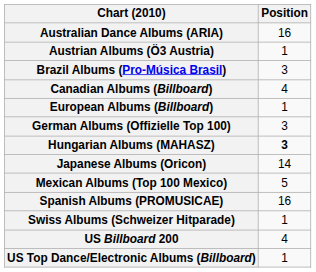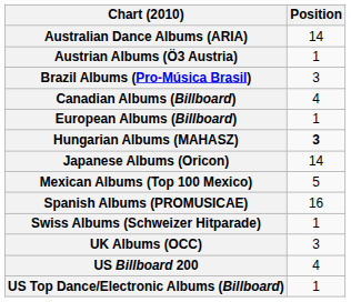Australian Dance Albums (ARIA) | Position: 16 -> 14
- row: German Albums (Offizielle Top 100) | 3
+ row: UK Albums (OCC) | 3
